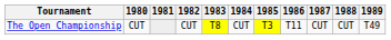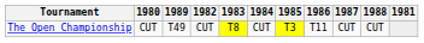columns swapped: 1981 <-> 1989
